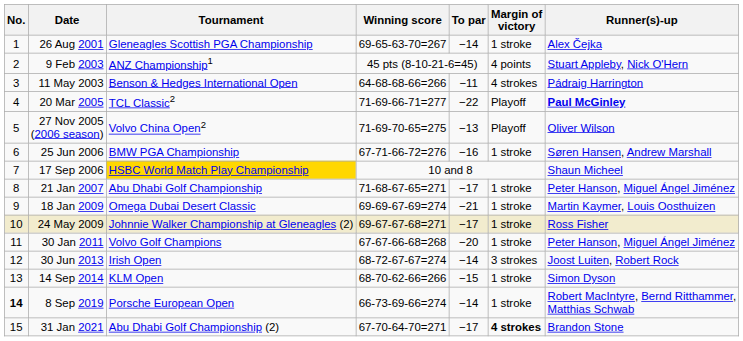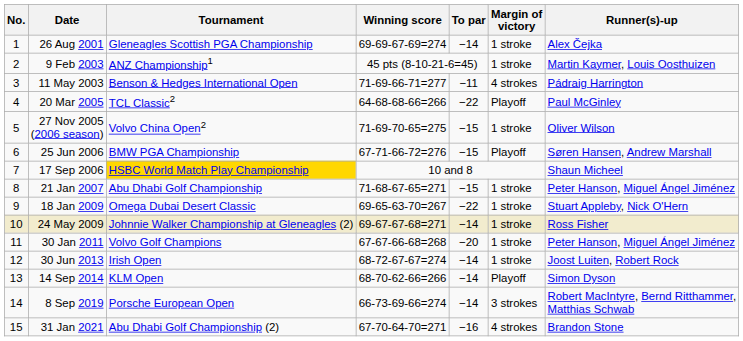26 Aug 2001 | Winning score: 69-65-63-70=267 -> 69-69-67-69=274
9 Feb 2003 | Margin of victory: 4 points -> 1 stroke
9 Feb 2003 | Runner(s)-up: Stuart Appleby, Nick O'Hern -> Martin Kaymer, Louis Oosthuizen
11 May 2003 | Winning score: 64-68-68-66=266 -> 71-69-66-71=277
20 Mar 2005 | Winning score: 71-69-66-71=277 -> 64-68-68-66=266
20 Mar 2005 | Runner(s)-up: bold -> normal
27 Nov 2005 (2006 season) | To par: −13 -> −15
27 Nov 2005 (2006 season) | Margin of victory: Playoff -> 1 stroke
25 Jun 2006 | To par: −16 -> −15
25 Jun 2006 | Margin of victory: 1 stroke -> Playoff
21 Jan 2007 | To par: −17 -> −15
18 Jan 2009 | Winning score: 69-69-67-69=274 -> 69-65-63-70=267
18 Jan 2009 | To par: −21 -> −22
18 Jan 2009 | Runner(s)-up: Martin Kaymer, Louis Oosthuizen -> Stuart Appleby, Nick O'Hern
24 May 2009 | To par: −17 -> −14
30 Jun 2013 | Margin of victory: 3 strokes -> 1 stroke
14 Sep 2014 | To par: −15 -> −14
14 Sep 2014 | Margin of victory: 1 stroke -> Playoff
8 Sep 2019 | No.: bold -> normal
8 Sep 2019 | Margin of victory: 1 stroke -> 3 strokes
31 Jan 2021 | To par: −17 -> −16
31 Jan 2021 | Margin of victory: bold -> normal
